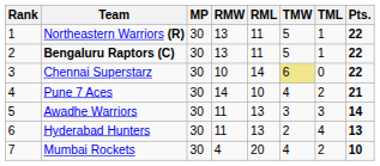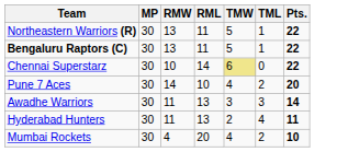- column: Rank | 1 | 2 | 3 | 4 | 5 | 6 | 7
Pune 7 Aces | Pts.: 21 -> 20
Hyderabad Hunters | Pts.: 13 -> 11
